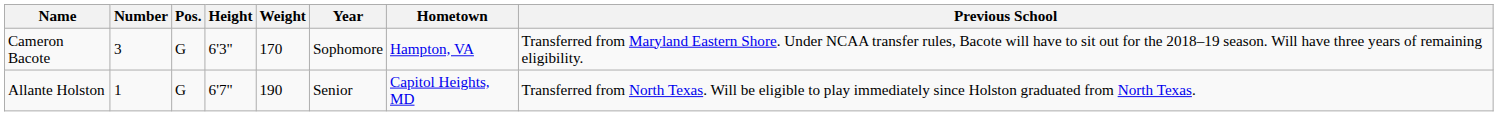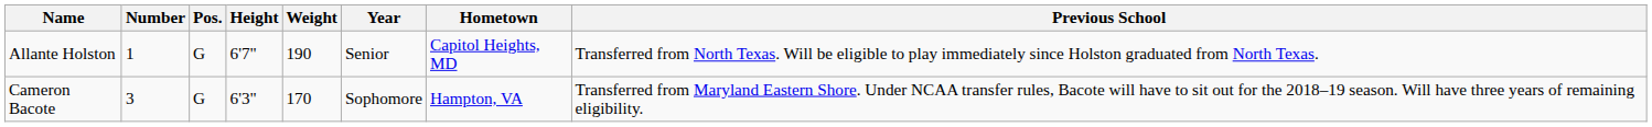rows swapped: Allante Holston <-> Cameron Bacote
